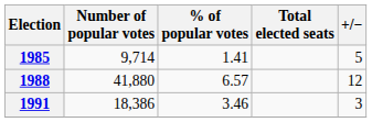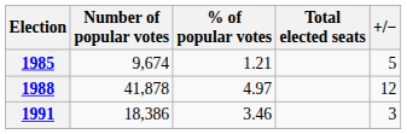1985 | Number of popular votes: 9,714 -> 9,674
1985 | % of popular votes: 1.41 -> 1.21
1988 | Number of popular votes: 41,880 -> 41,878
1988 | % of popular votes: 6.57 -> 4.97
